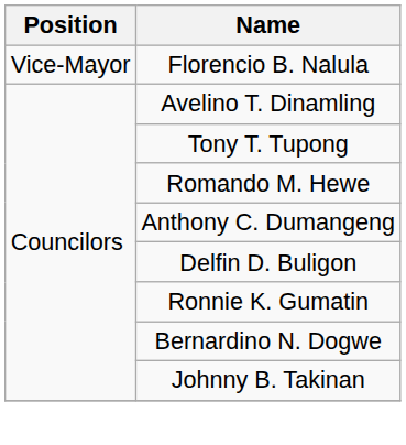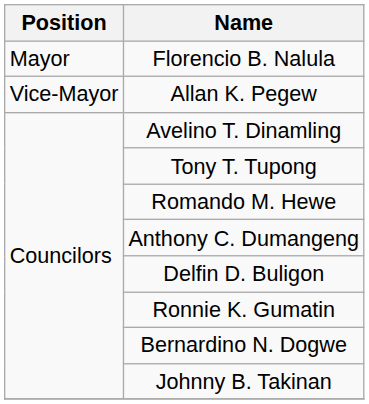Florencio B. Nalula | Position: Vice-Mayor -> Mayor
+ row: Vice-Mayor | Allan K. Pegew
